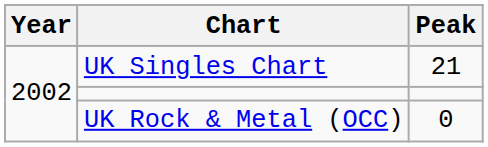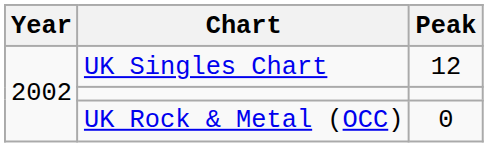UK Singles Chart | Peak: 21 -> 12
